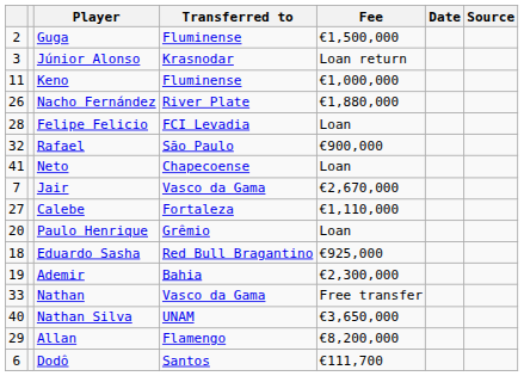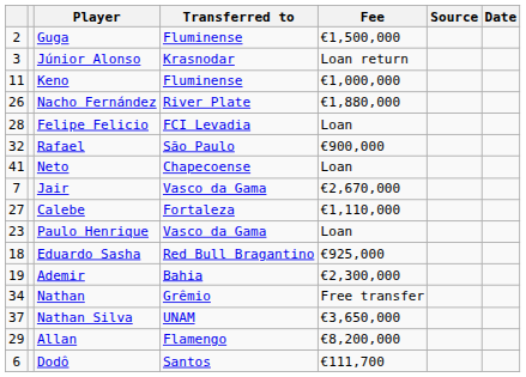columns swapped: Date <-> Source
Paulo Henrique | column 1: 20 -> 23
Paulo Henrique | Transferred to: Grêmio -> Vasco da Gama
Nathan | column 1: 33 -> 34
Nathan | Transferred to: Vasco da Gama -> Grêmio
Nathan Silva | column 1: 40 -> 37
